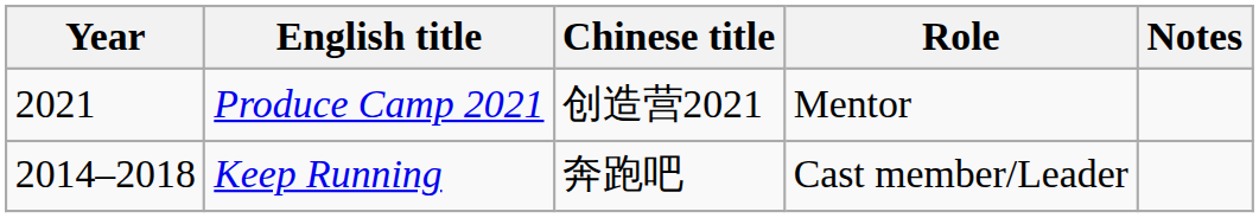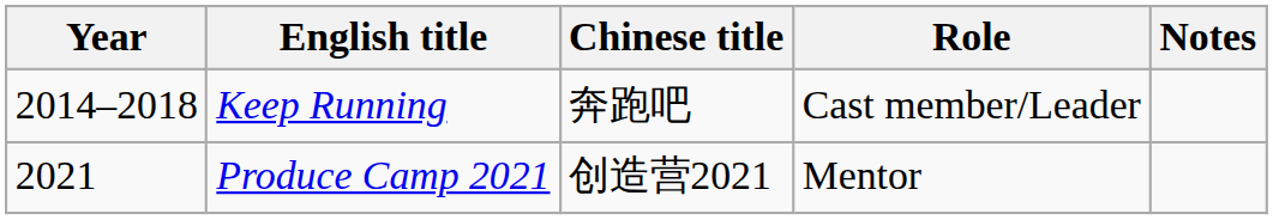rows swapped: Keep Running <-> Produce Camp 2021
